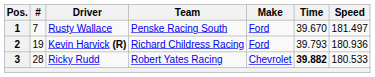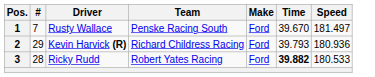Kevin Harvick (R) | #: 19 -> 29
Ricky Rudd | Make: Chevrolet -> Ford
